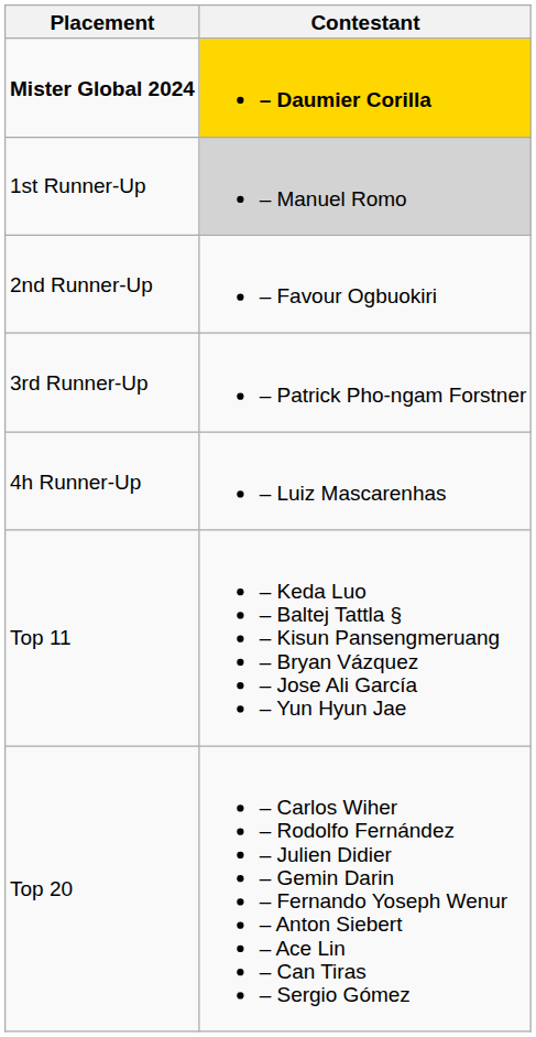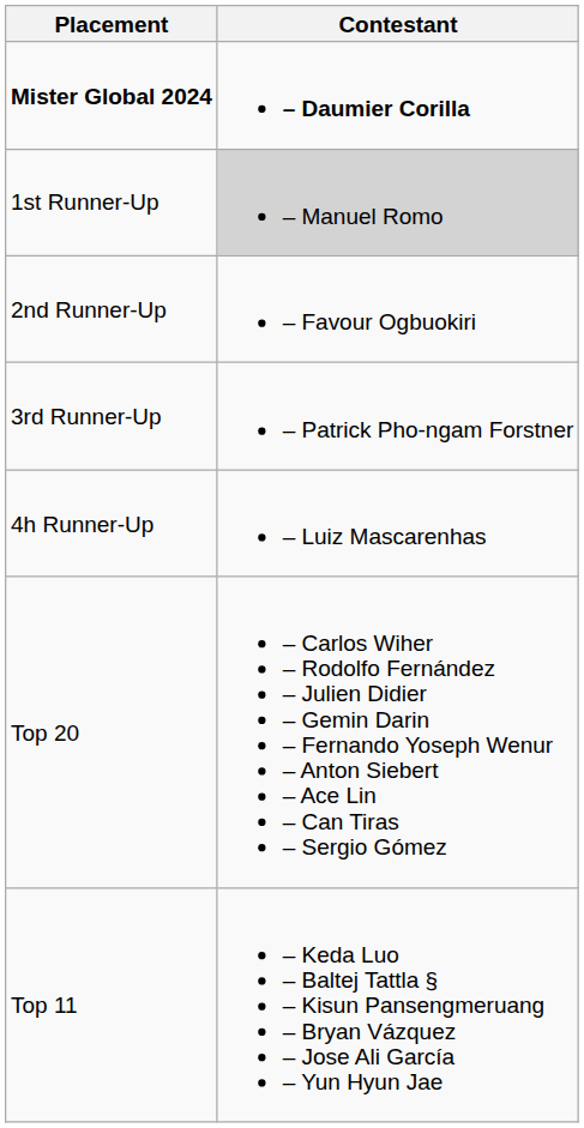Mister Global 2024 | Contestant: gold background -> no background
rows swapped: Top 11 <-> Top 20
